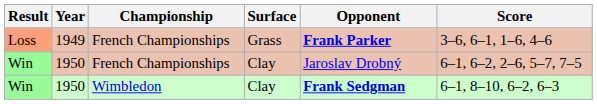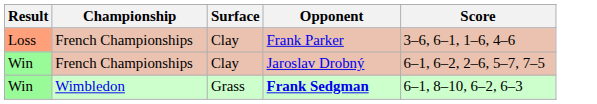- column: Year | 1949 | 1950 | 1950
Loss | Surface: Grass -> Clay
Loss | Opponent: bold -> normal
Win / Wimbledon | Surface: Clay -> Grass
